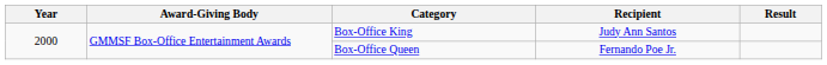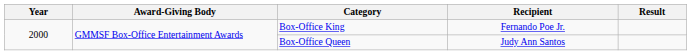Box-Office King | Recipient: Judy Ann Santos -> Fernando Poe Jr.
Box-Office Queen | Recipient: Fernando Poe Jr. -> Judy Ann Santos
